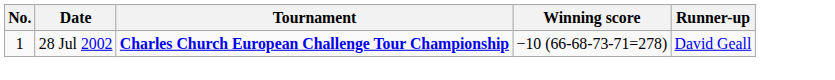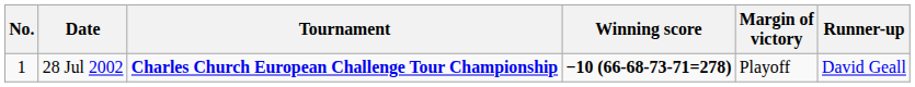+ column: Margin of victory | Playoff
28 Jul 2002 | Winning score: normal -> bold
